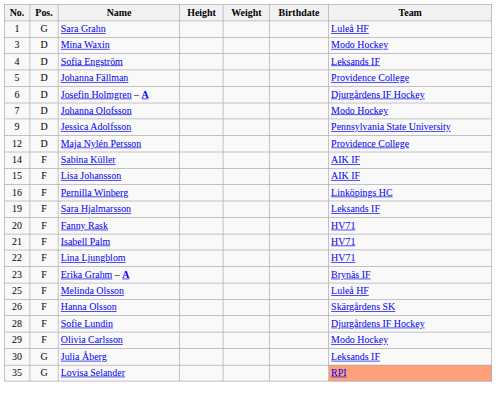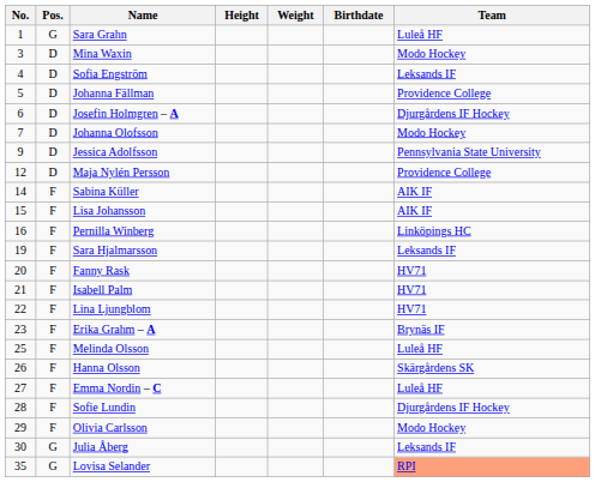+ row: 27 | F | Emma Nordin – C | Luleå HF
